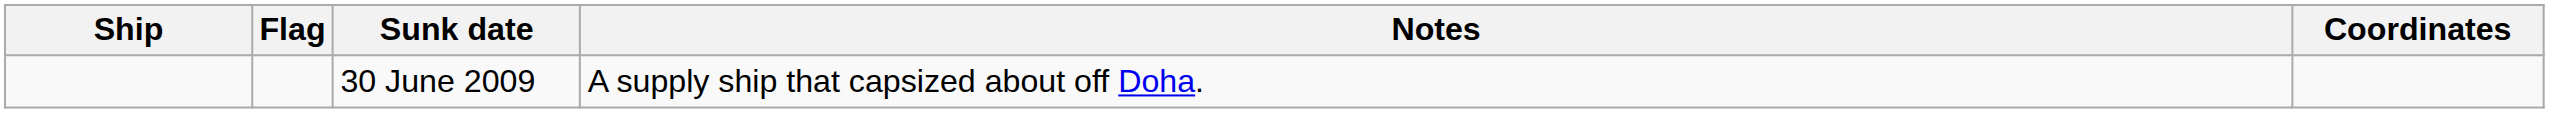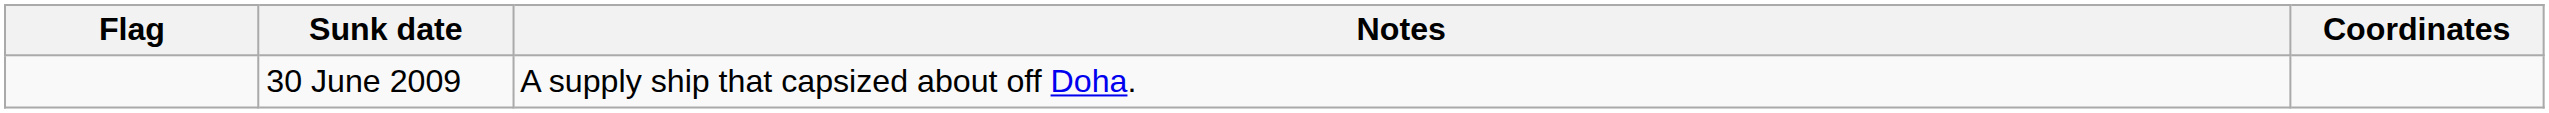- column: Ship
